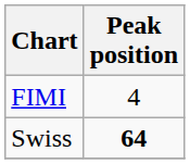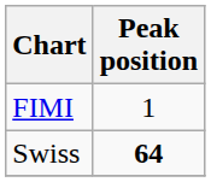FIMI | Peak position: 4 -> 1
